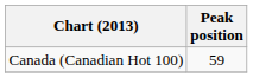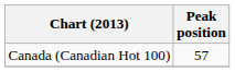Canada (Canadian Hot 100) | Peak position: 59 -> 57
